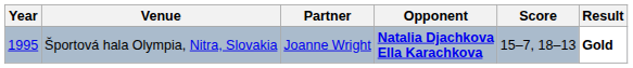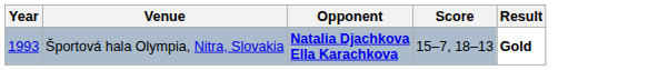- column: Partner | Joanne Wright
Športová hala Olympia, Nitra, Slovakia | Year: 1995 -> 1993
